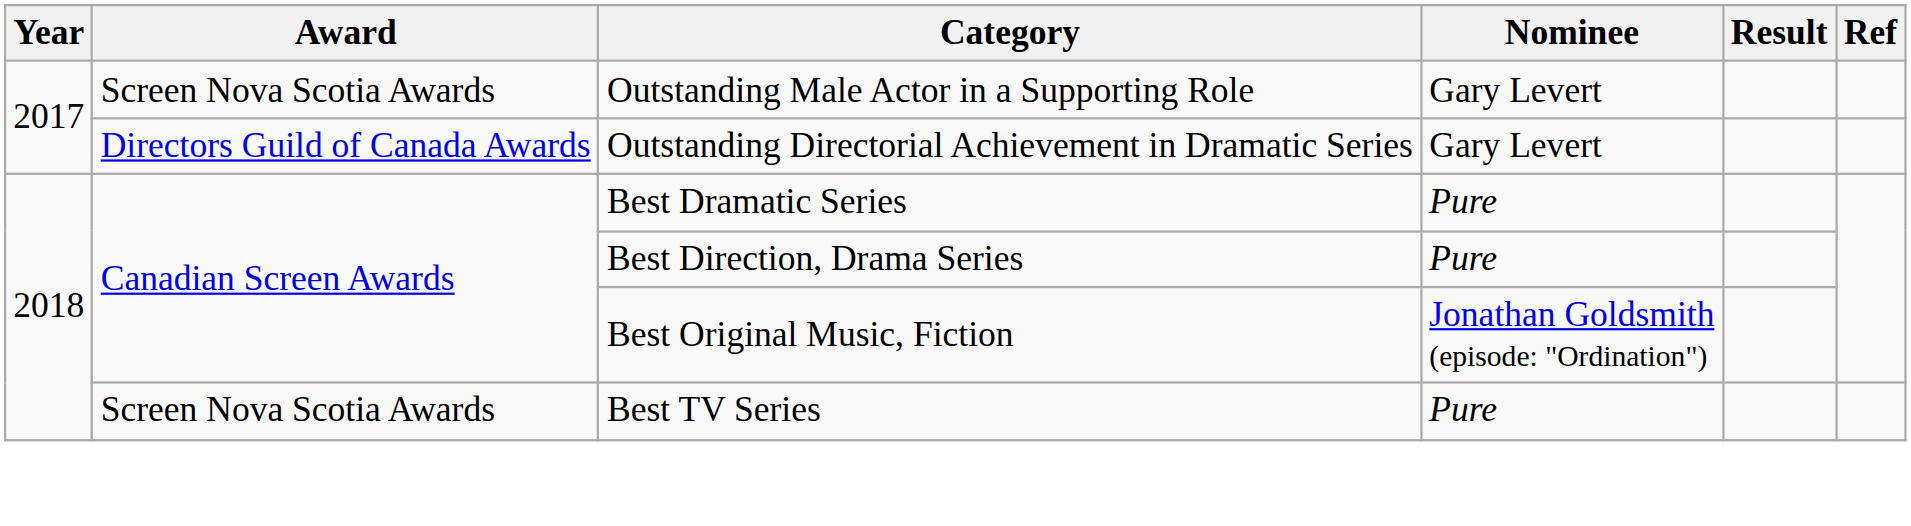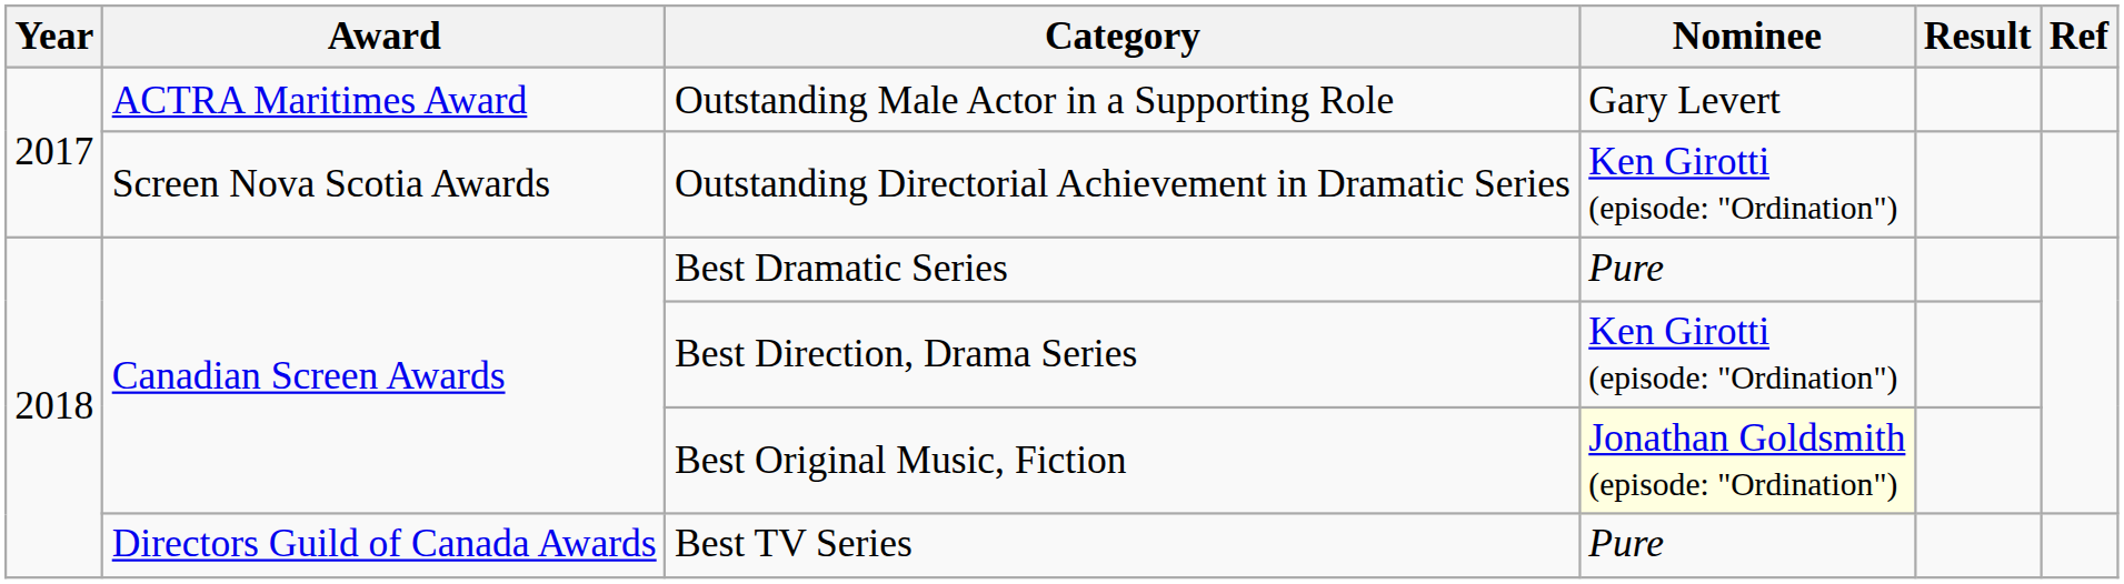Outstanding Male Actor in a Supporting Role | Award: Screen Nova Scotia Awards -> ACTRA Maritimes Award
Outstanding Directorial Achievement in Dramatic Series | Award: Directors Guild of Canada Awards -> Screen Nova Scotia Awards
Outstanding Directorial Achievement in Dramatic Series | Nominee: Gary Levert -> Ken Girotti (episode: "Ordination")
Best Direction, Drama Series | Nominee: Pure -> Ken Girotti (episode: "Ordination")
Best Original Music, Fiction | Nominee: no background -> lightyellow background
Best TV Series | Award: Screen Nova Scotia Awards -> Directors Guild of Canada Awards
